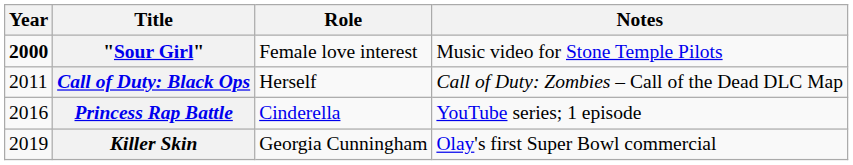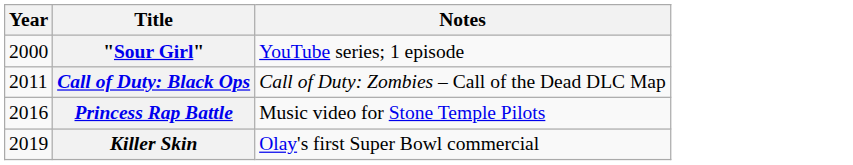- column: Role | Female love interest | Herself | Cinderella | Georgia Cunningham
"Sour Girl" | Year: bold -> normal
"Sour Girl" | Notes: Music video for Stone Temple Pilots -> YouTube series; 1 episode
Princess Rap Battle | Notes: YouTube series; 1 episode -> Music video for Stone Temple Pilots
